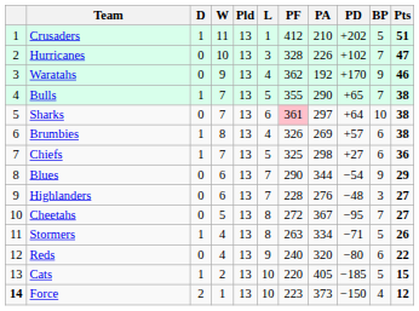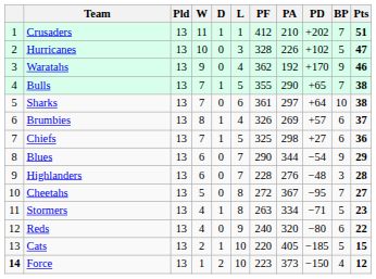columns swapped: Pld <-> D
Crusaders | BP: 5 -> 7
Hurricanes | BP: 7 -> 5
Sharks | PF: pink background -> no background
Brumbies | Pts: 38 -> 37
Highlanders | Pts: 27 -> 28
Stormers | Pts: 26 -> 23
